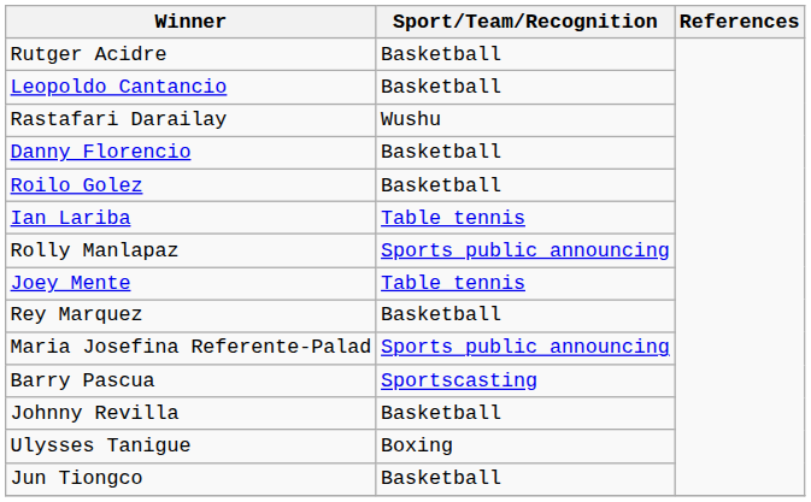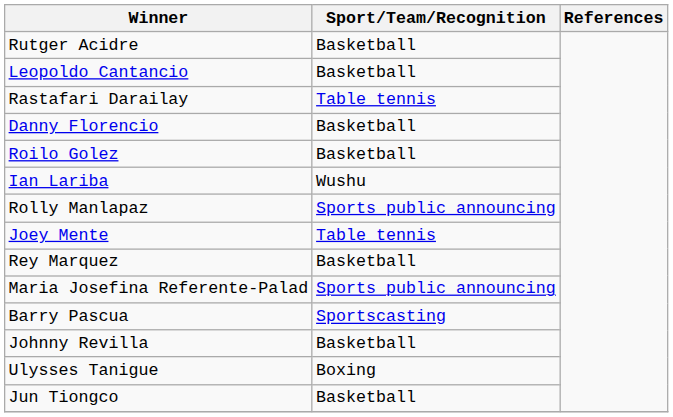Rastafari Darailay | Sport/Team/Recognition: Wushu -> Table tennis
Ian Lariba | Sport/Team/Recognition: Table tennis -> Wushu
